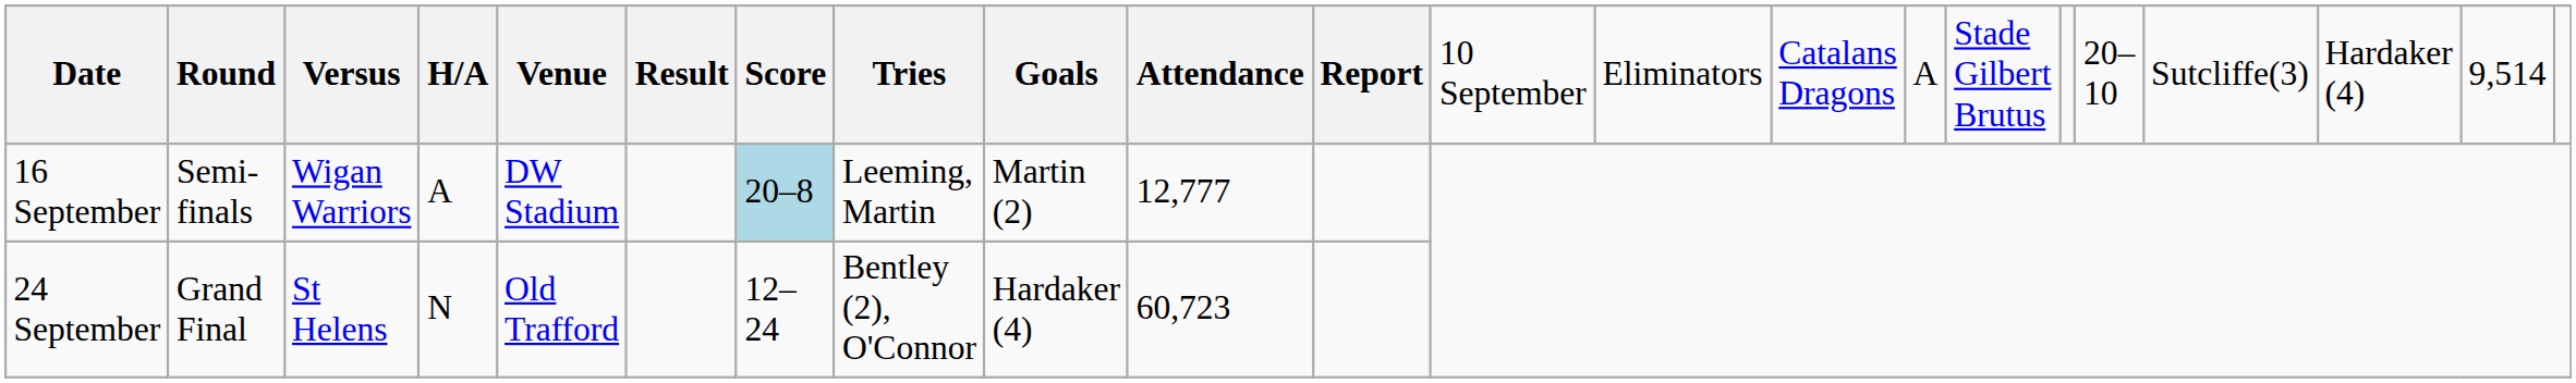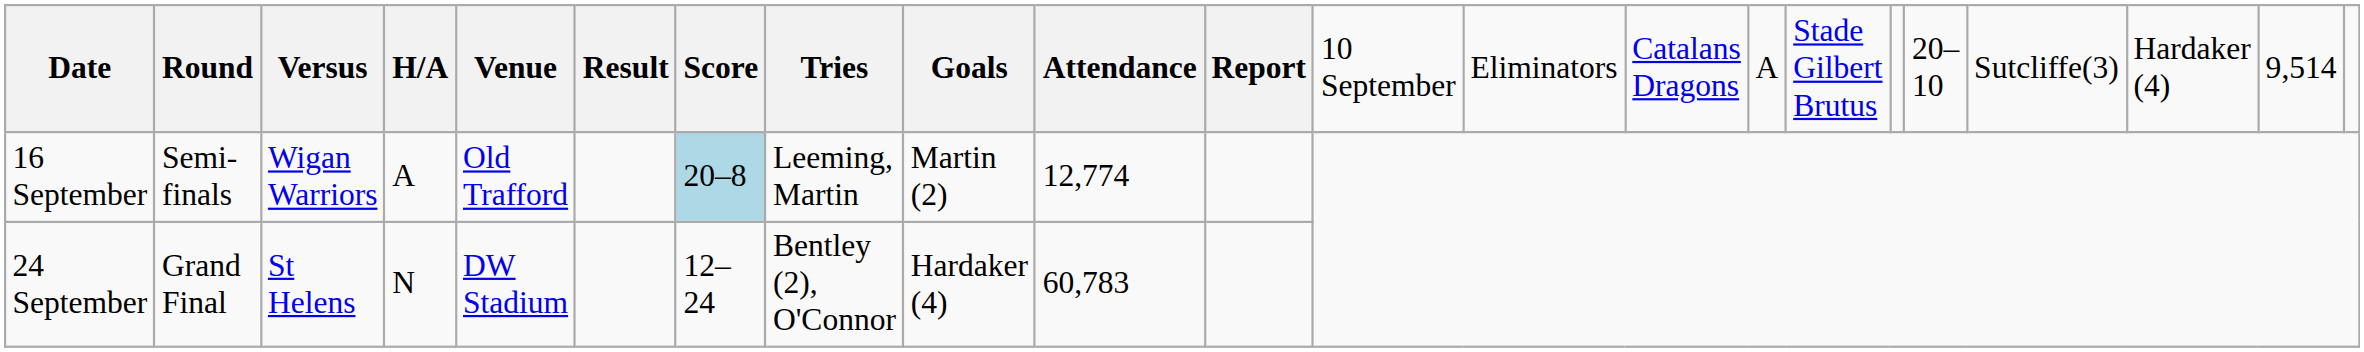16 September | column 5: DW Stadium -> Old Trafford
16 September | column 10: 12,777 -> 12,774
24 September | column 5: Old Trafford -> DW Stadium
24 September | column 10: 60,723 -> 60,783
